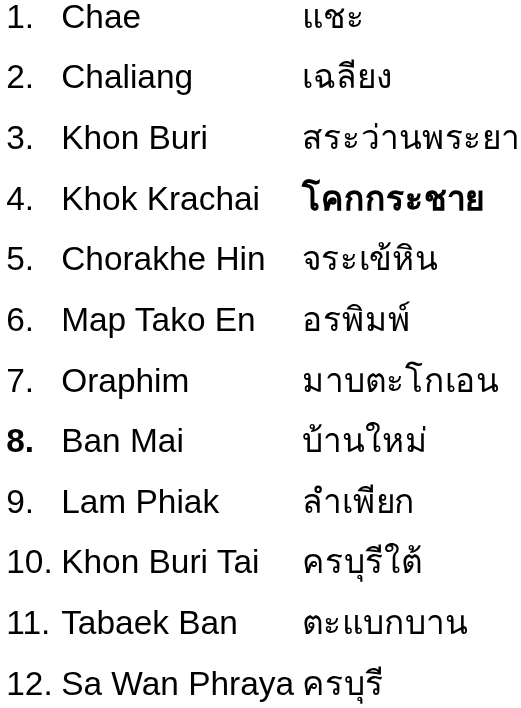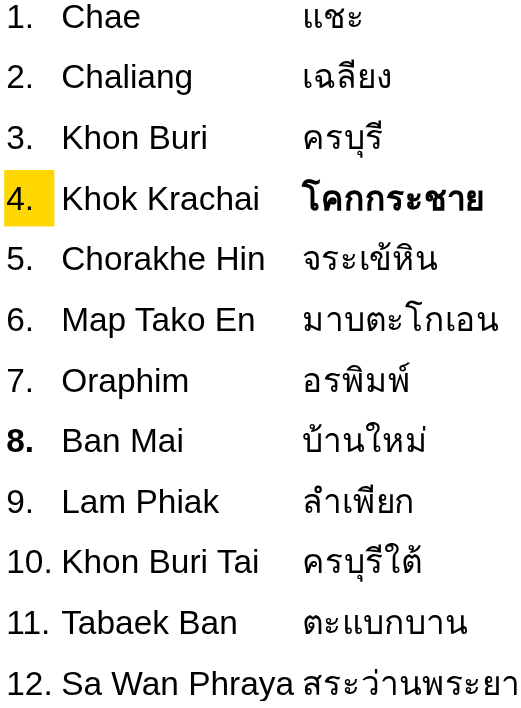Khon Buri | column 3: สระว่านพระยา -> ครบุรี
Khok Krachai | column 1: no background -> gold background
Map Tako En | column 3: อรพิมพ์ -> มาบตะโกเอน
Oraphim | column 3: มาบตะโกเอน -> อรพิมพ์
Sa Wan Phraya | column 3: ครบุรี -> สระว่านพระยา
